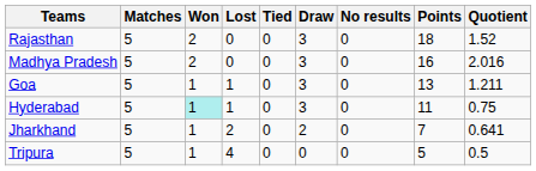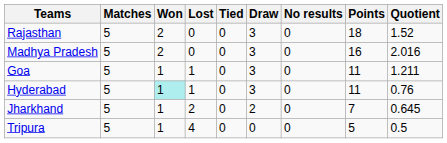Goa | Points: 13 -> 11
Hyderabad | Quotient: 0.75 -> 0.76
Jharkhand | Quotient: 0.641 -> 0.645
